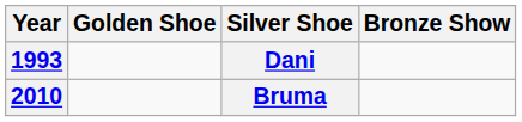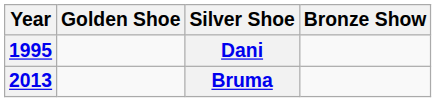Dani | Year: 1993 -> 1995
Bruma | Year: 2010 -> 2013
